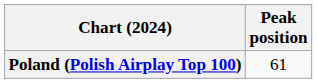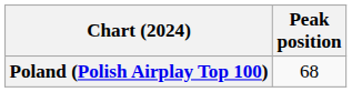Poland (Polish Airplay Top 100) | Peak position: 61 -> 68
